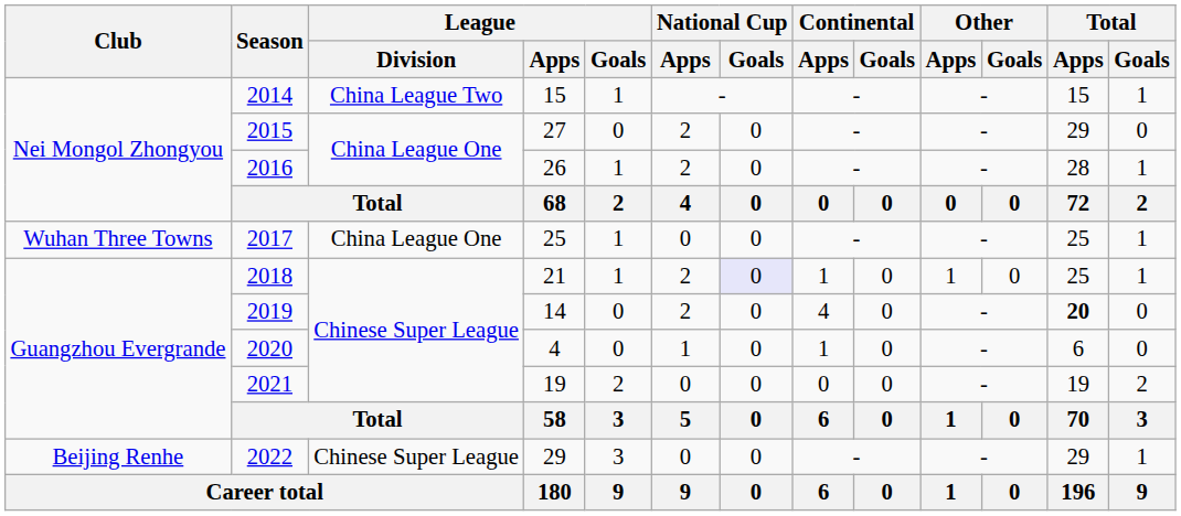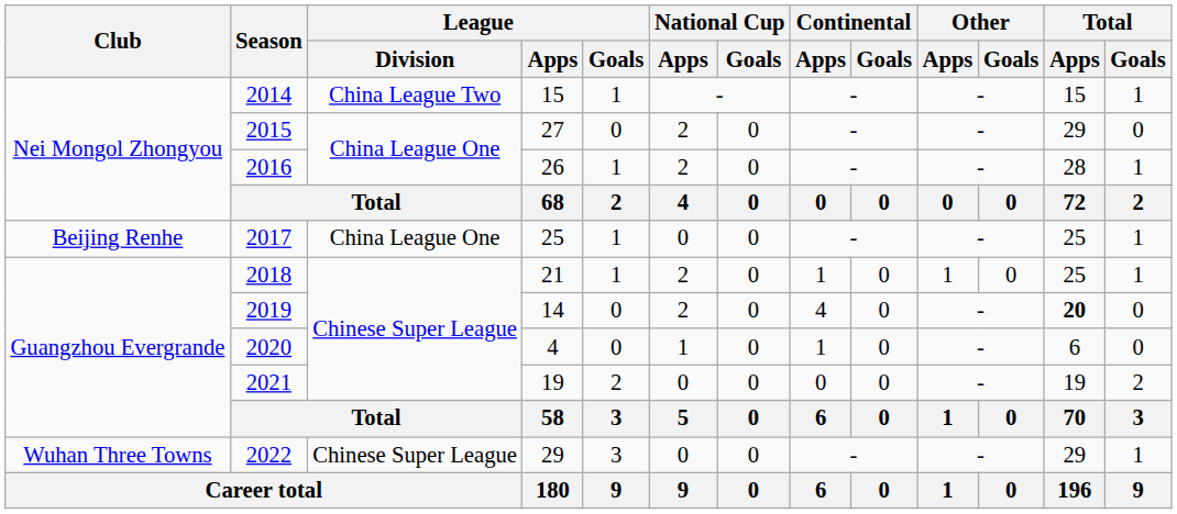2017 | Club: Wuhan Three Towns -> Beijing Renhe
2018 | National Cup / Goals: lavender background -> no background
2022 | Club: Beijing Renhe -> Wuhan Three Towns
